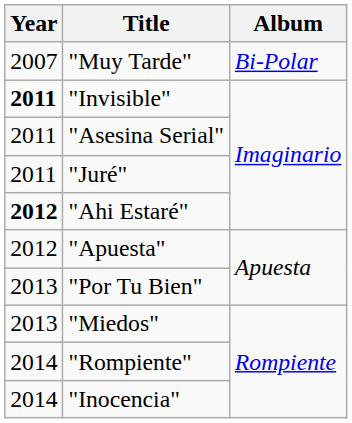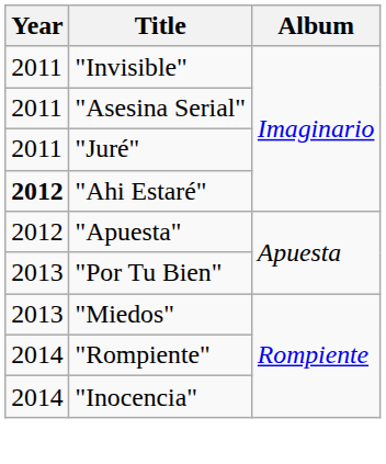- row: 2007 | "Muy Tarde" | Bi-Polar
"Invisible" | Year: bold -> normal
